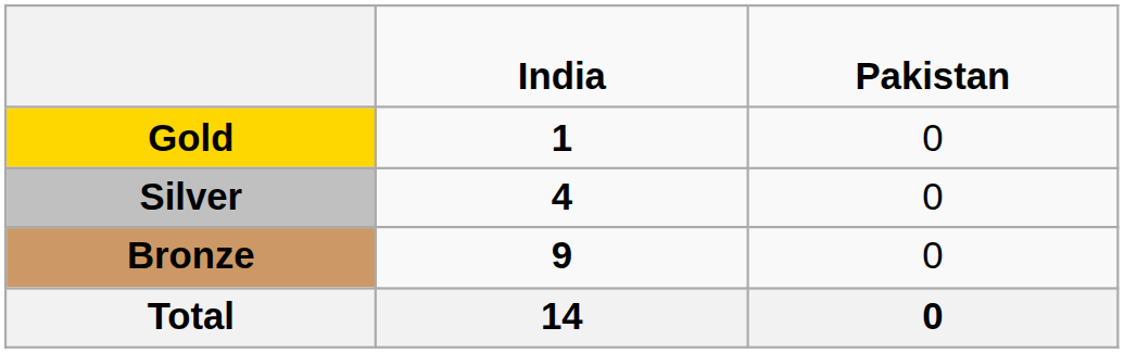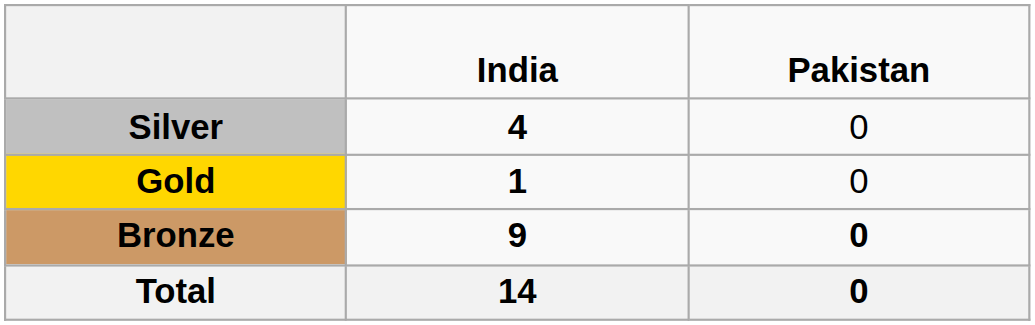rows swapped: Gold <-> Silver
Bronze | column 3: normal -> bold
